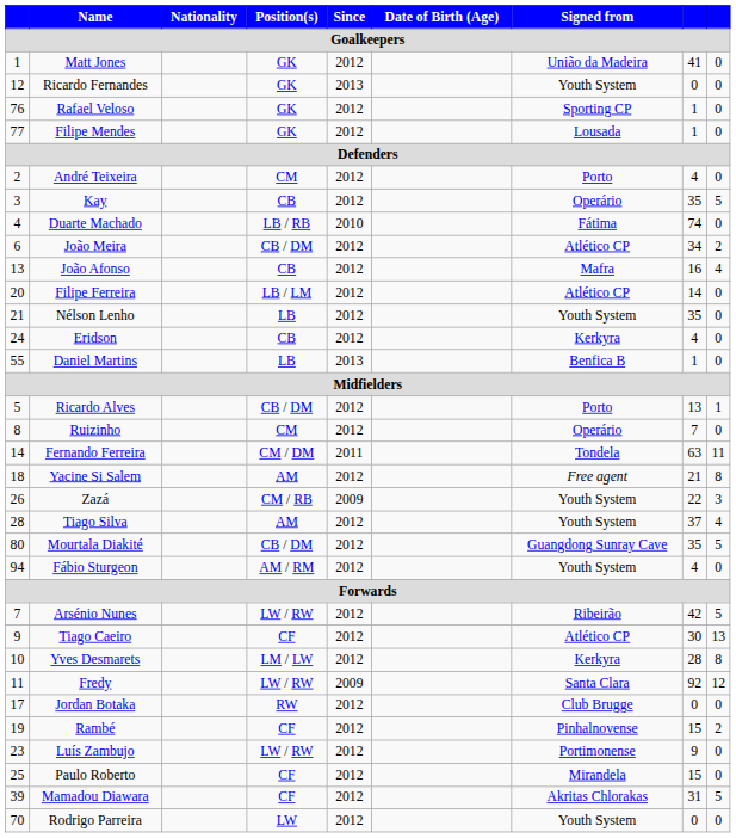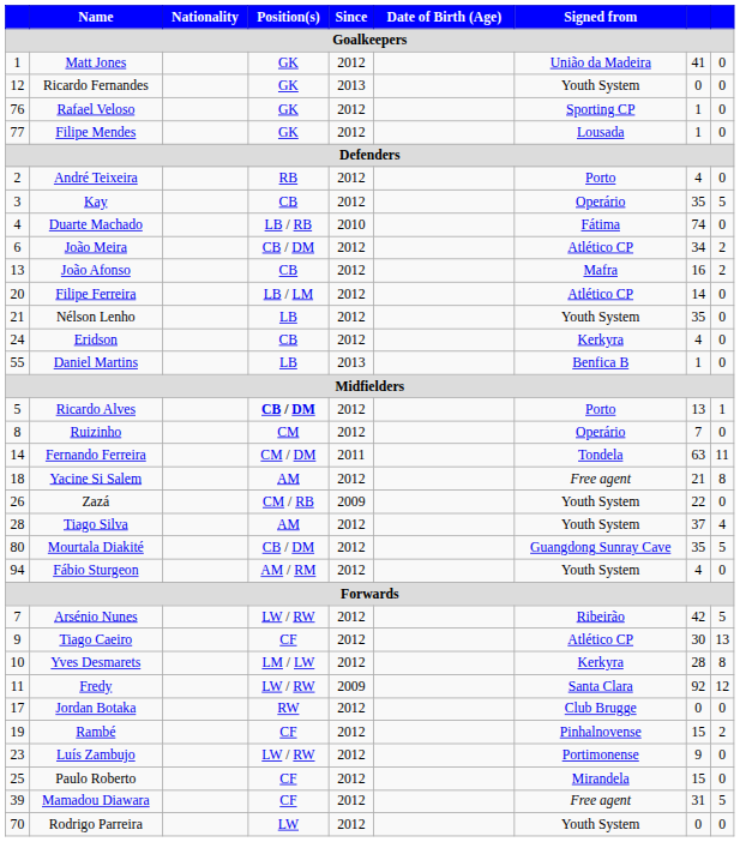André Teixeira | Position(s): CM -> RB
João Afonso | column 9: 4 -> 2
Ricardo Alves | Position(s): normal -> bold
Zazá | column 9: 3 -> 0
Mamadou Diawara | Signed from: Akritas Chlorakas -> Free agent
